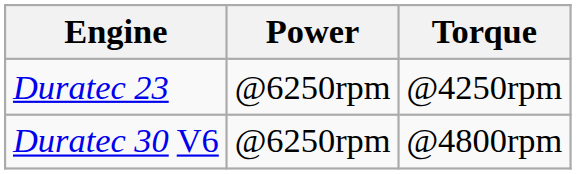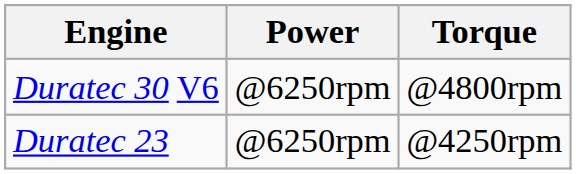rows swapped: Duratec 23 <-> Duratec 30 V6
